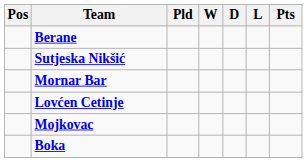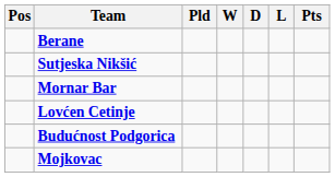+ row: Budućnost Podgorica
- row: Boka
